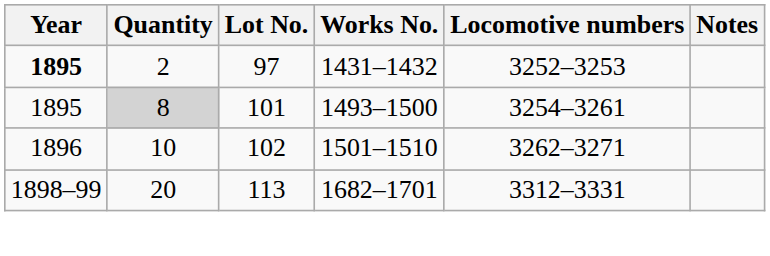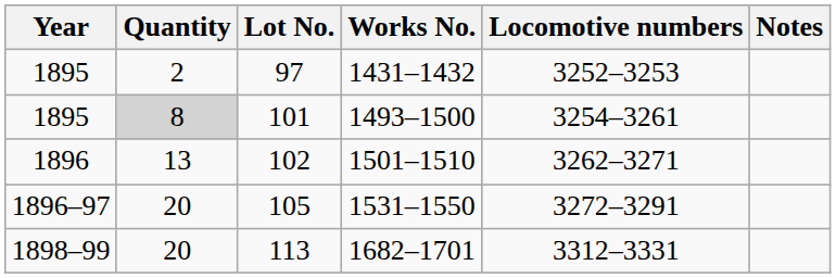97 | Year: bold -> normal
102 | Quantity: 10 -> 13
+ row: 1896–97 | 20 | 105 | 1531–1550 | 3272–3291
